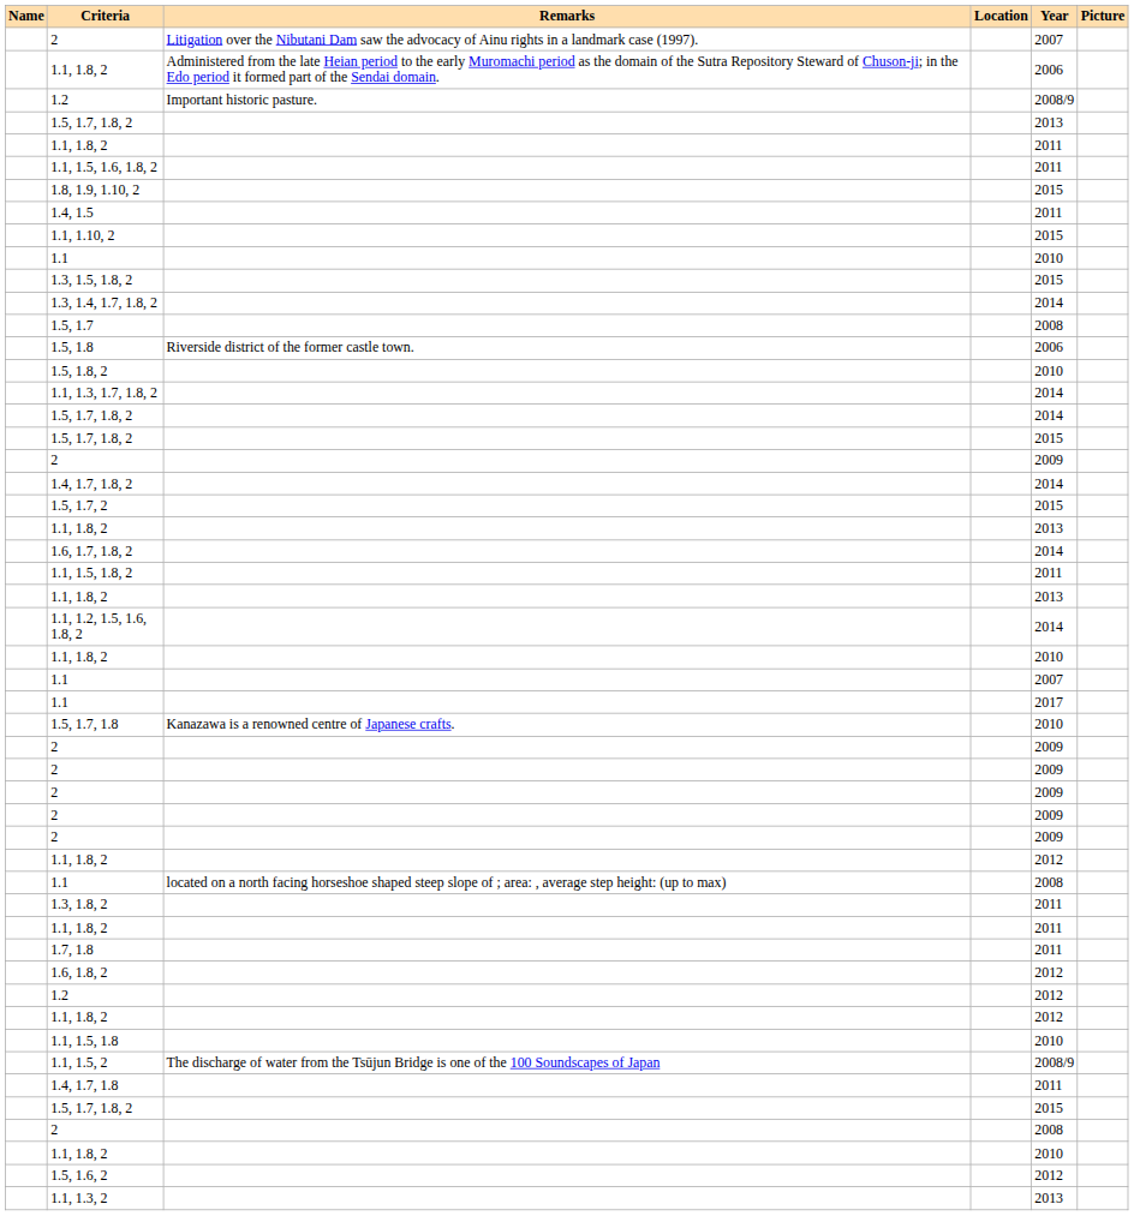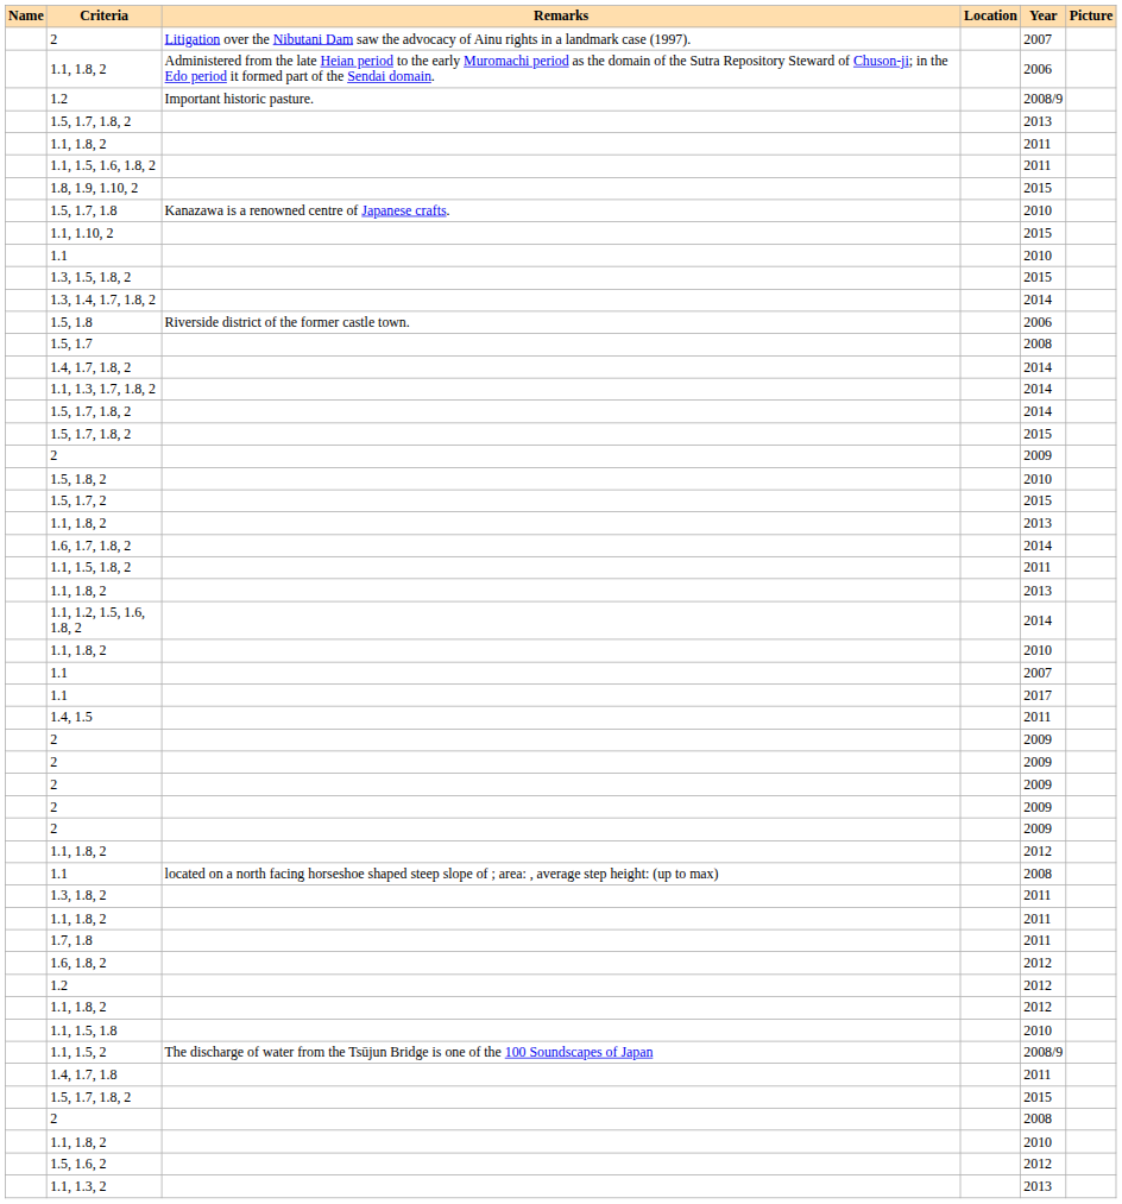rows swapped: 1.5, 1.7, 1.8 <-> 1.4, 1.5
rows swapped: 1.5, 1.8 <-> 1.5, 1.7
rows swapped: 1.5, 1.8, 2 <-> 1.4, 1.7, 1.8, 2
